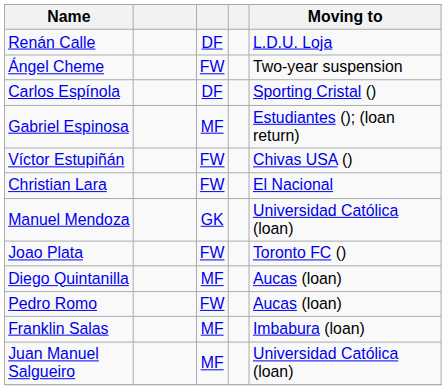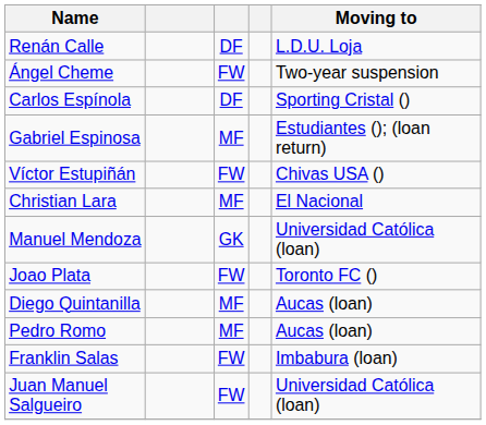Christian Lara | column 3: FW -> MF
Pedro Romo | column 3: FW -> MF
Franklin Salas | column 3: MF -> FW
Juan Manuel Salgueiro | column 3: MF -> FW
